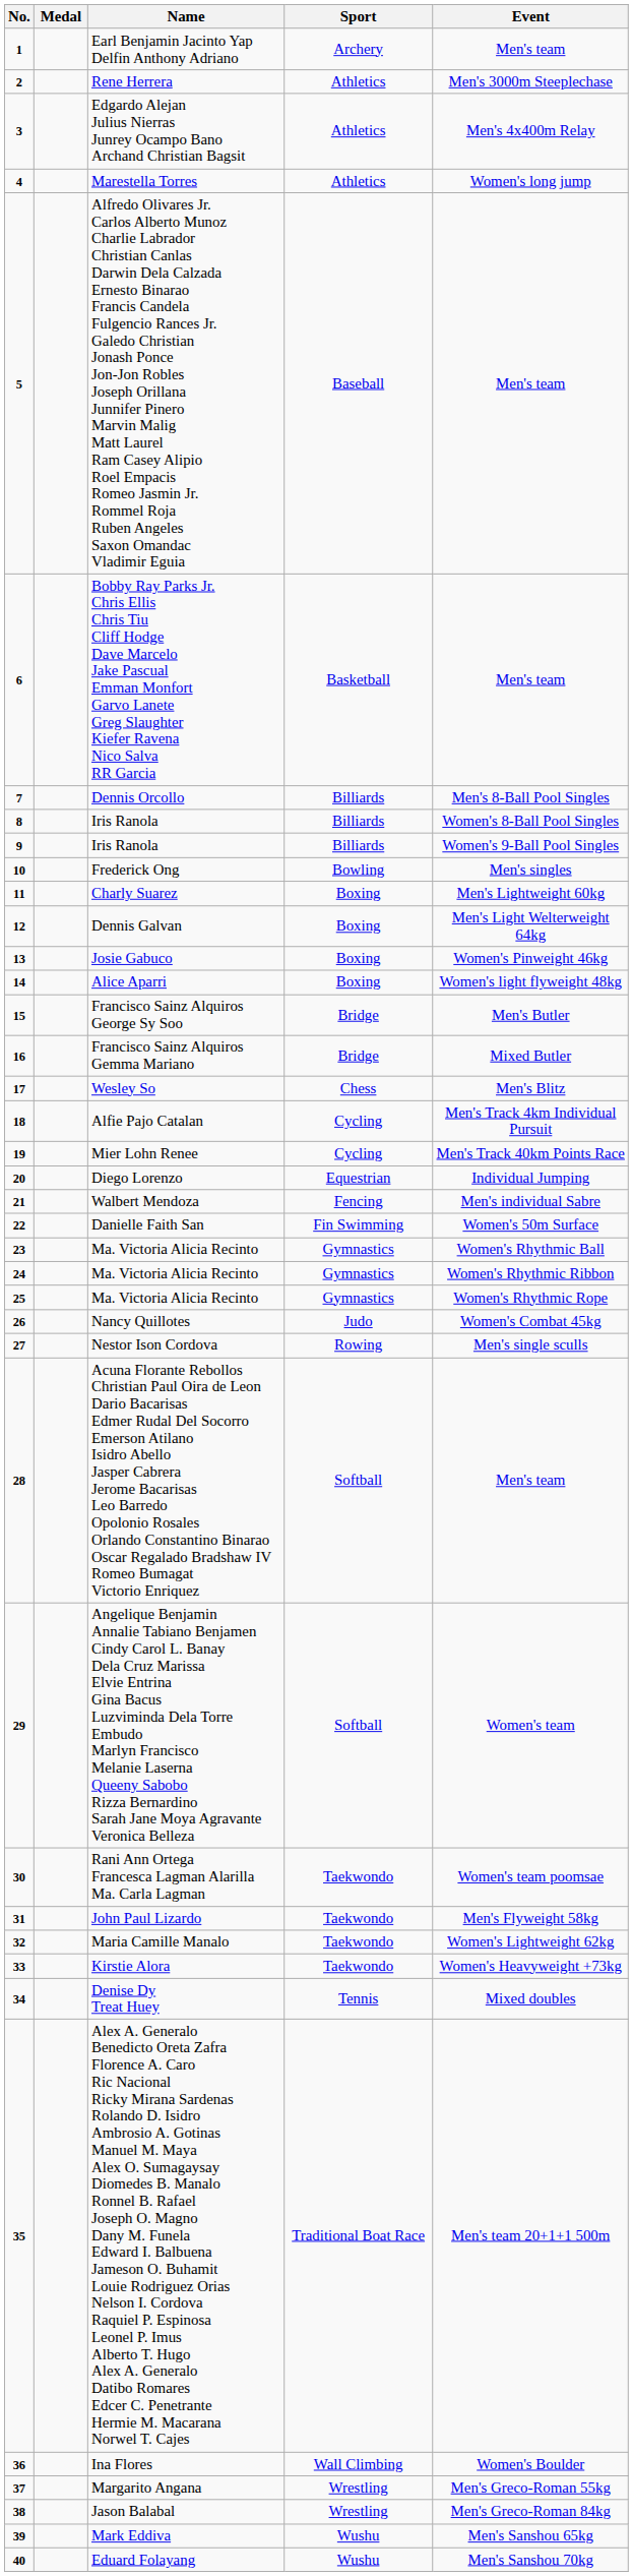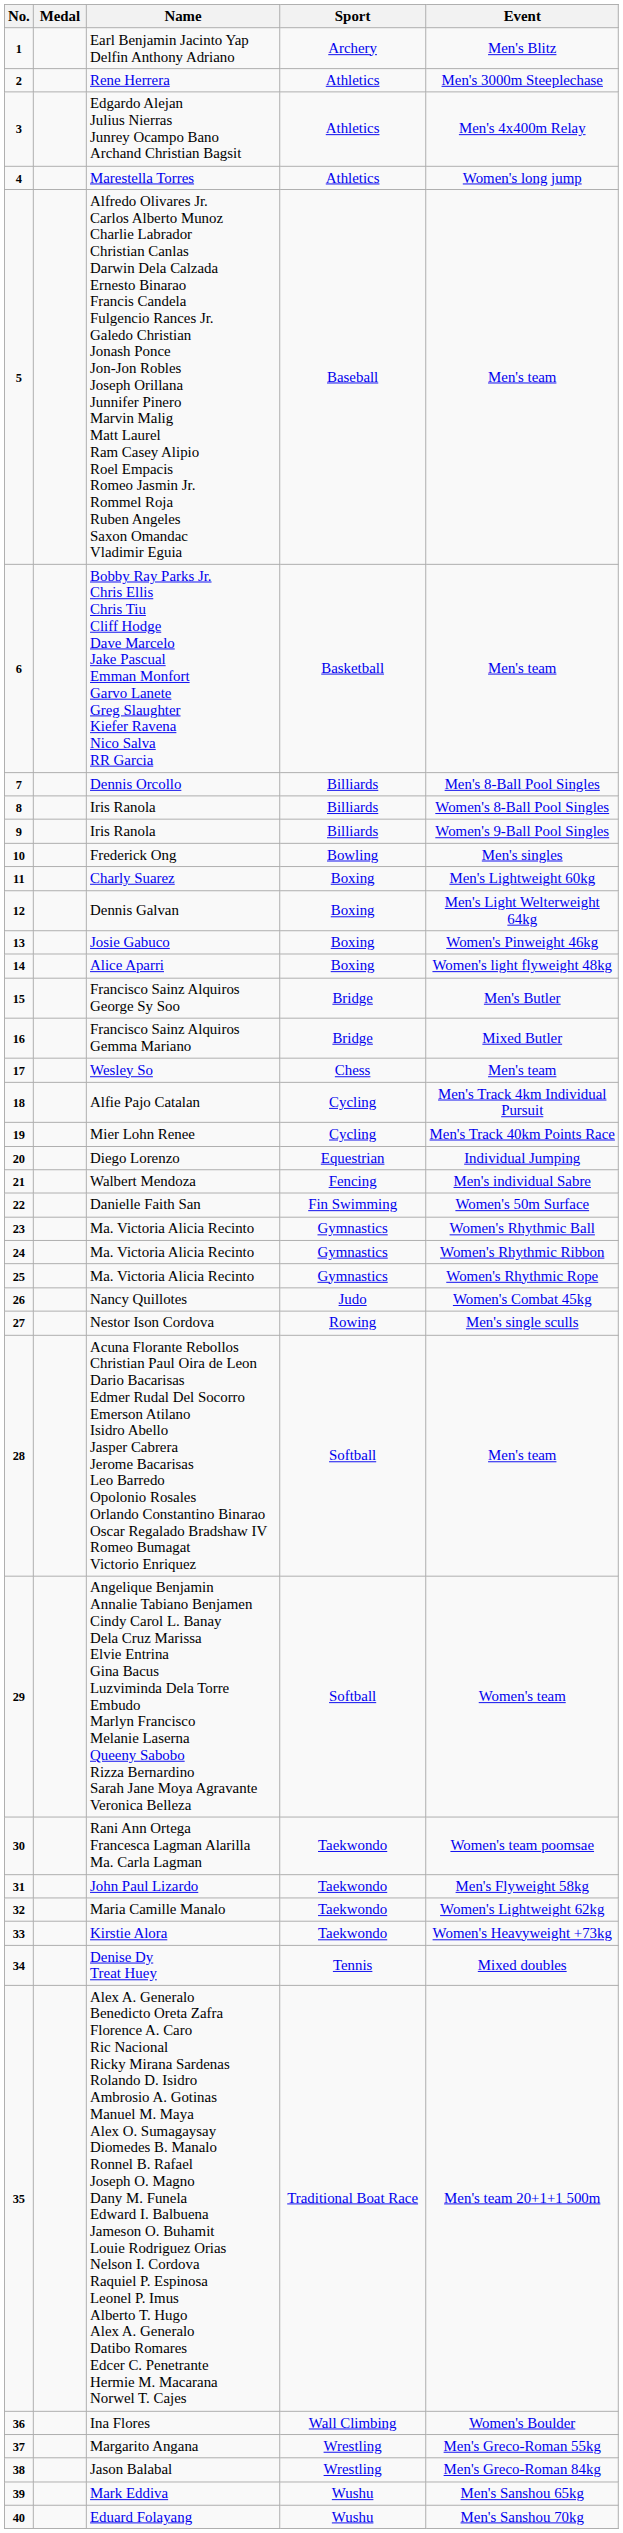Earl Benjamin Jacinto Yap Delfin Anthony Adriano | Event: Men's team -> Men's Blitz
Wesley So | Event: Men's Blitz -> Men's team
